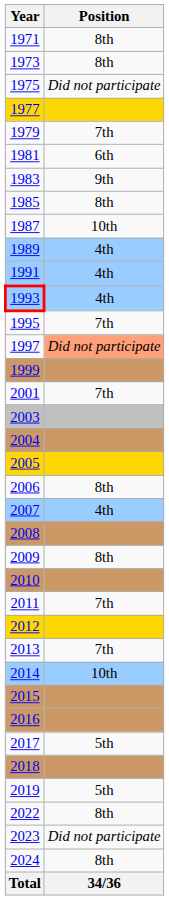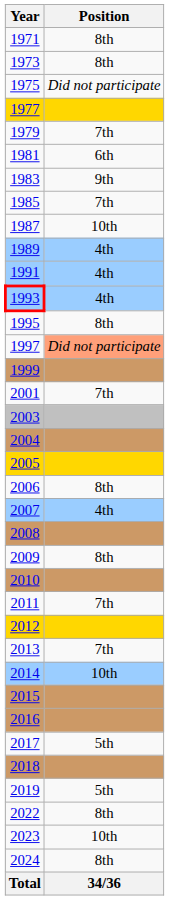1985 | Position: 8th -> 7th
1995 | Position: 7th -> 8th
2023 | Position: Did not participate -> 10th
